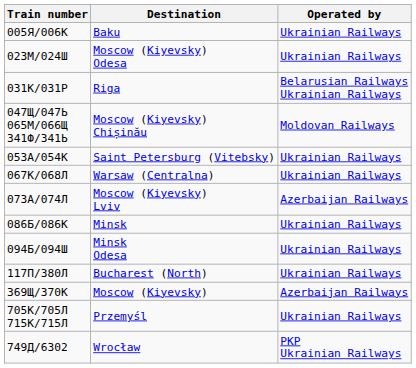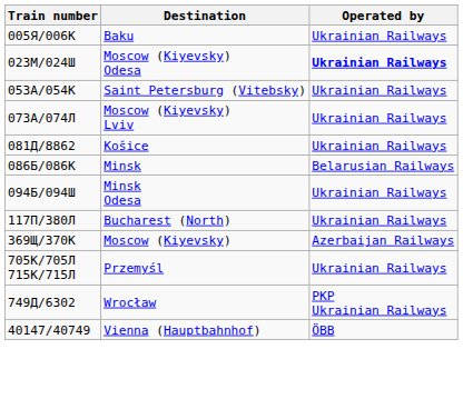023М/024Ш | Operated by: normal -> bold
- row: 031К/031Р | Riga | Belarusian Railways Ukrainian Railways
- row: 047Щ/047Ь 065М/066Щ 341Ф/341Ь | Moscow (Kiyevsky) Chișinău | Moldovan Railways
- row: 067К/068Л | Warsaw (Centralna) | Ukrainian Railways
073А/074Л | Operated by: Azerbaijan Railways -> Ukrainian Railways
+ row: 081Д/8862 | Košice | Ukrainian Railways
086Б/086К | Operated by: Ukrainian Railways -> Belarusian Railways
+ row: 40147/40749 | Vienna (Hauptbahnhof) | ÖBB
